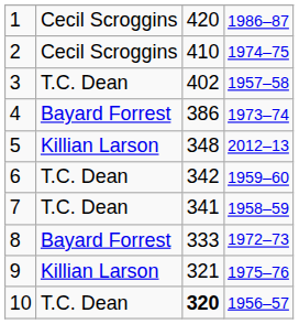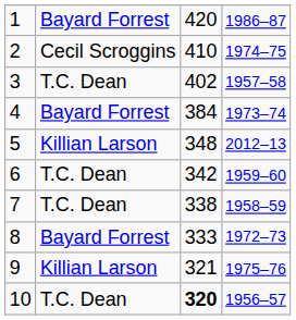1 | column 2: Cecil Scroggins -> Bayard Forrest
4 | column 3: 386 -> 384
7 | column 3: 341 -> 338
